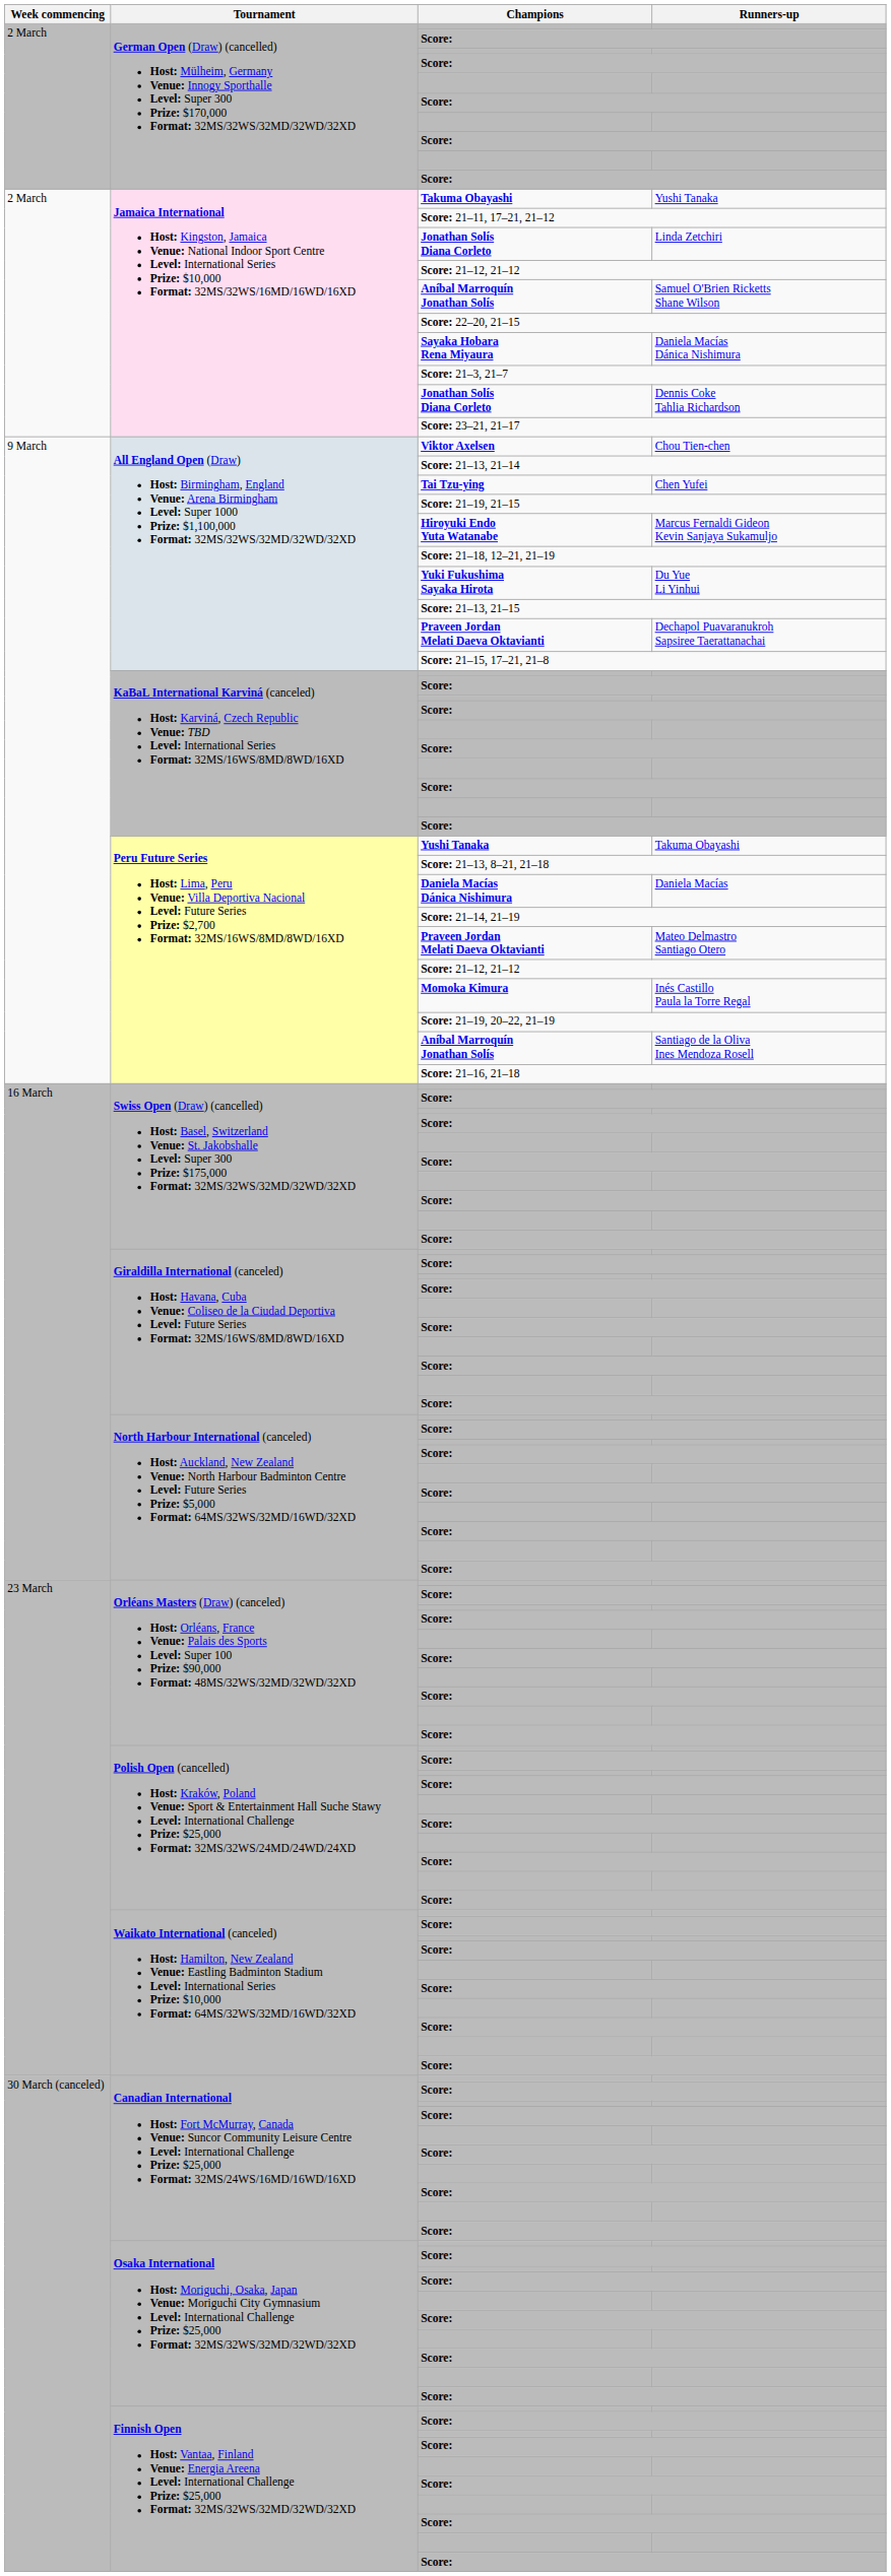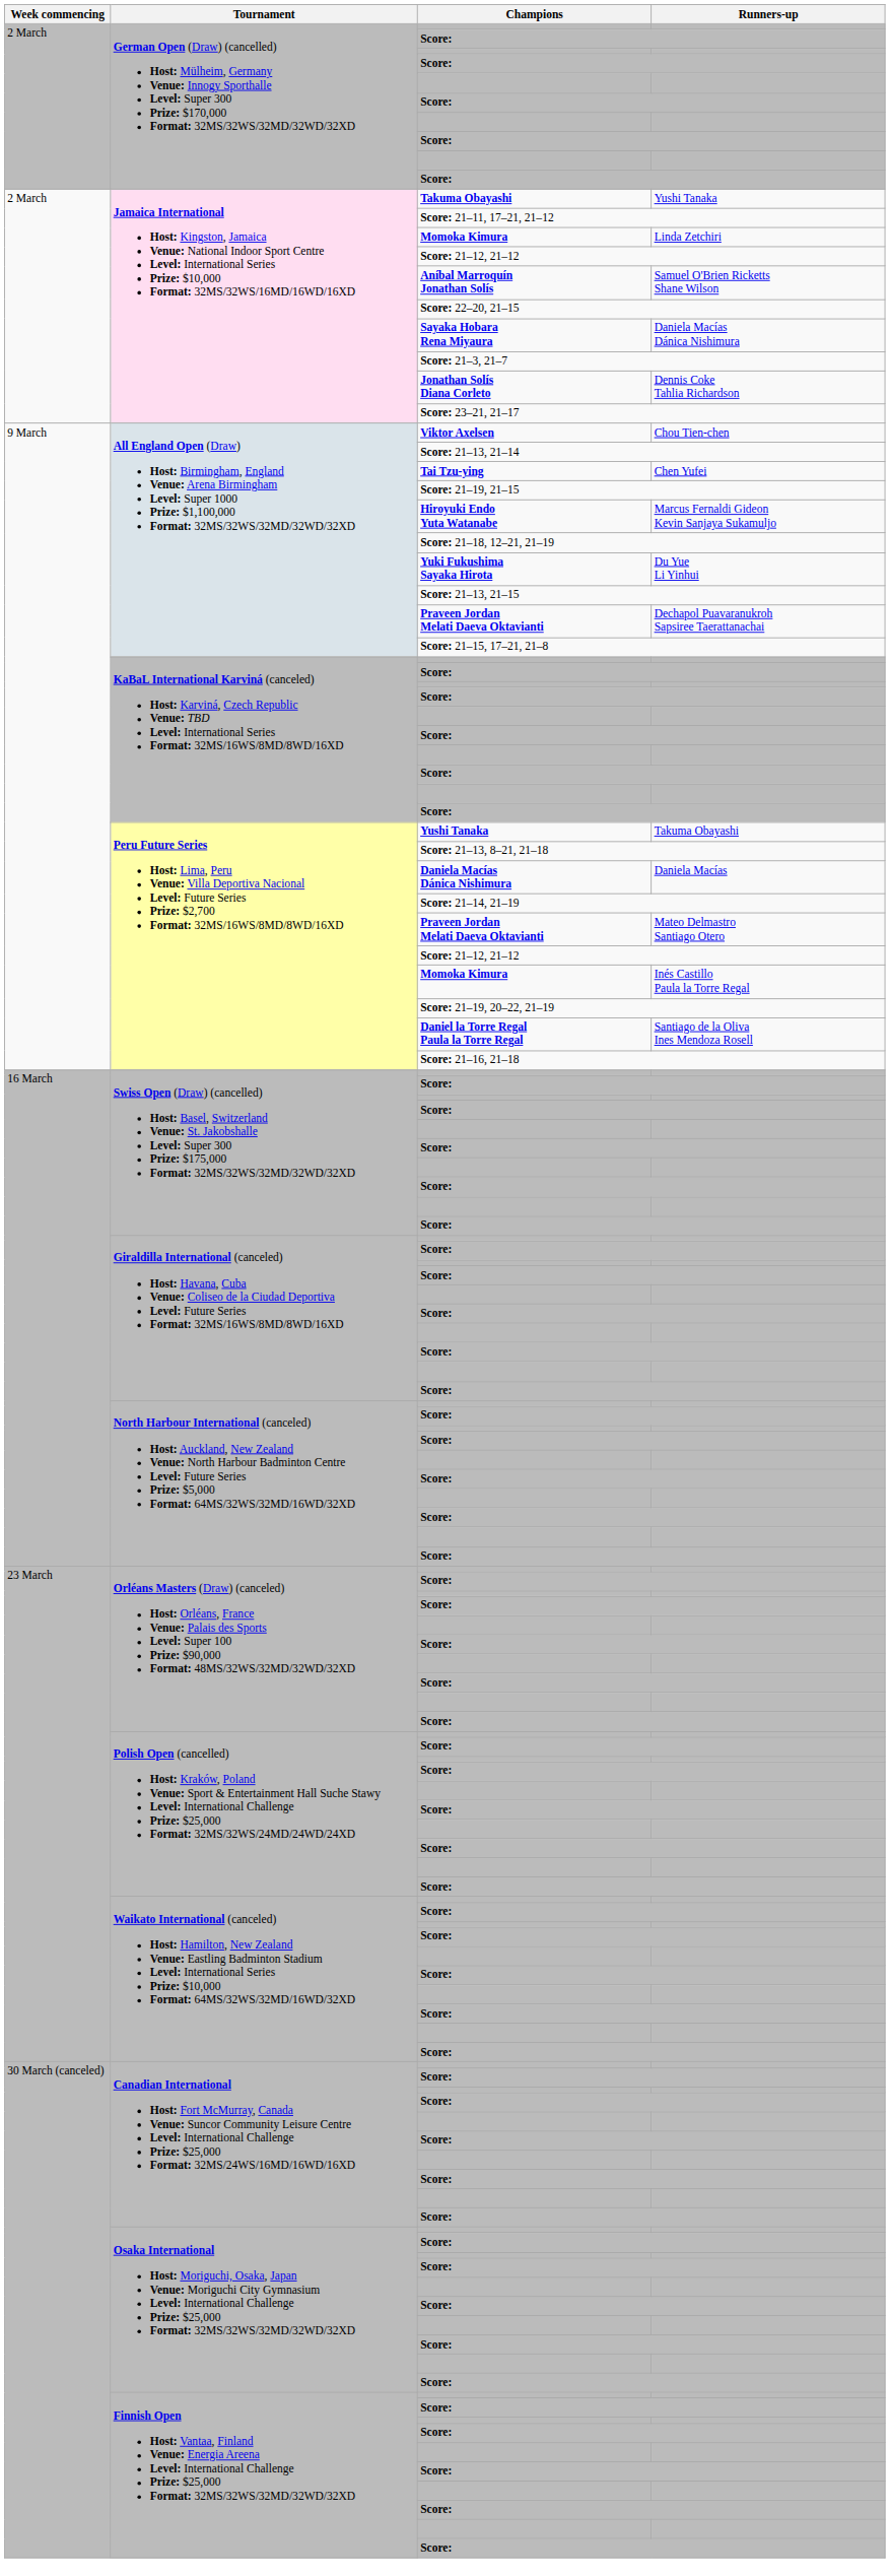Linda Zetchiri | Champions: Jonathan Solís Diana Corleto -> Momoka Kimura
Santiago de la Oliva Ines Mendoza Rosell | Champions: Aníbal Marroquín Jonathan Solís -> Daniel la Torre Regal Paula la Torre Regal
